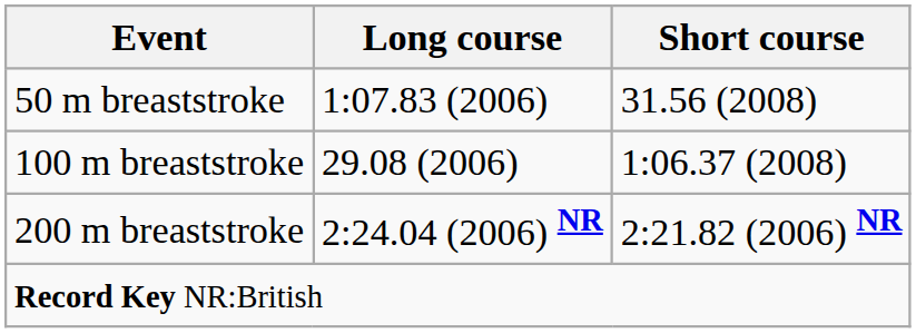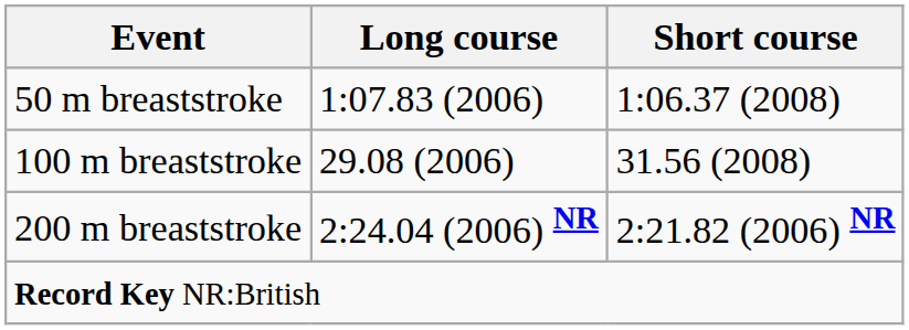50 m breaststroke | Short course: 31.56 (2008) -> 1:06.37 (2008)
100 m breaststroke | Short course: 1:06.37 (2008) -> 31.56 (2008)
